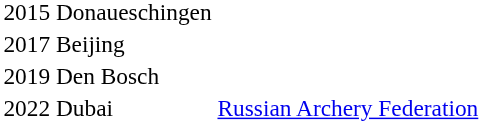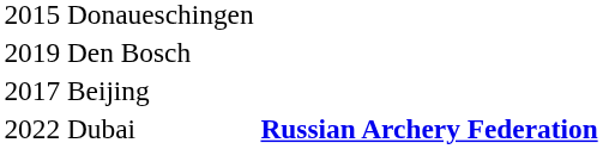rows swapped: 2017 Beijing <-> 2019 Den Bosch
2022 Dubai | column 2: normal -> bold
